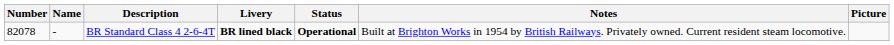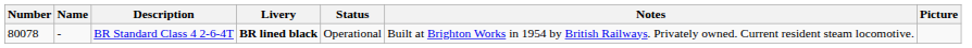BR Standard Class 4 2-6-4T | Number: 82078 -> 80078
BR Standard Class 4 2-6-4T | Status: bold -> normal
